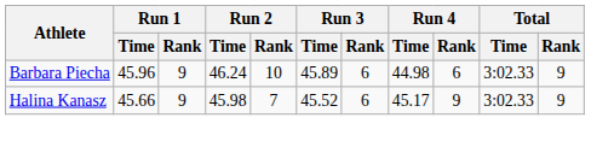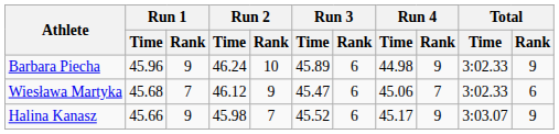Barbara Piecha | Run 4 / Rank: 6 -> 9
+ row: Wiesława Martyka | 45.68 | 7 | 46.12 | 9 | 45.47 | 6 | 45.06 | 7 | 3:02.33 | 6
Halina Kanasz | Total / Time: 3:02.33 -> 3:03.07
